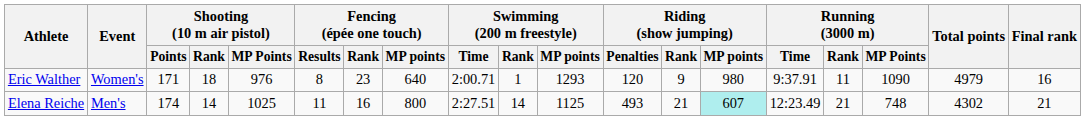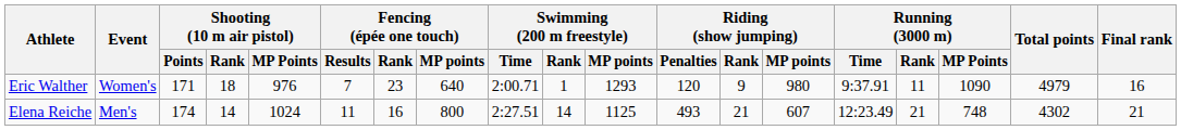Eric Walther | Fencing (épée one touch) / Results: 8 -> 7
Elena Reiche | Shooting (10 m air pistol) / MP Points: 1025 -> 1024
Elena Reiche | Riding (show jumping) / MP points: paleturquoise background -> no background
